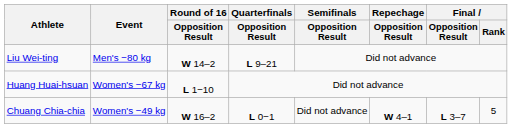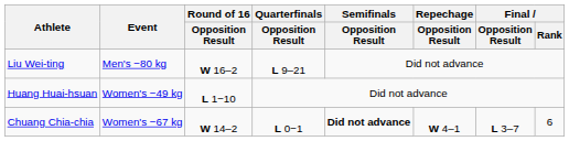Liu Wei-ting | Round of 16 / Opposition Result: W 14–2 -> W 16–2
Huang Huai-hsuan | Event: Women's −67 kg -> Women's −49 kg
Chuang Chia-chia | Event: Women's −49 kg -> Women's −67 kg
Chuang Chia-chia | Round of 16 / Opposition Result: W 16–2 -> W 14–2
Chuang Chia-chia | Semifinals / Opposition Result: normal -> bold
Chuang Chia-chia | Final / Rank: 5 -> 6
